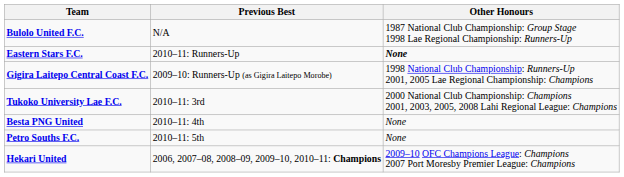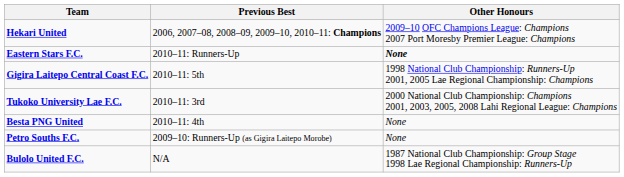rows swapped: Hekari United <-> Bulolo United F.C.
Gigira Laitepo Central Coast F.C. | Previous Best: 2009–10: Runners-Up (as Gigira Laitepo Morobe) -> 2010–11: 5th
Petro Souths F.C. | Previous Best: 2010–11: 5th -> 2009–10: Runners-Up (as Gigira Laitepo Morobe)
